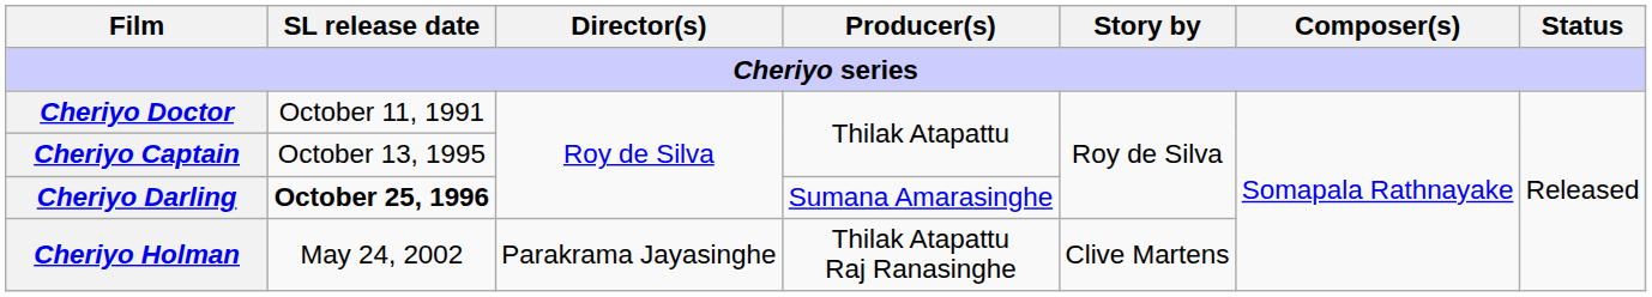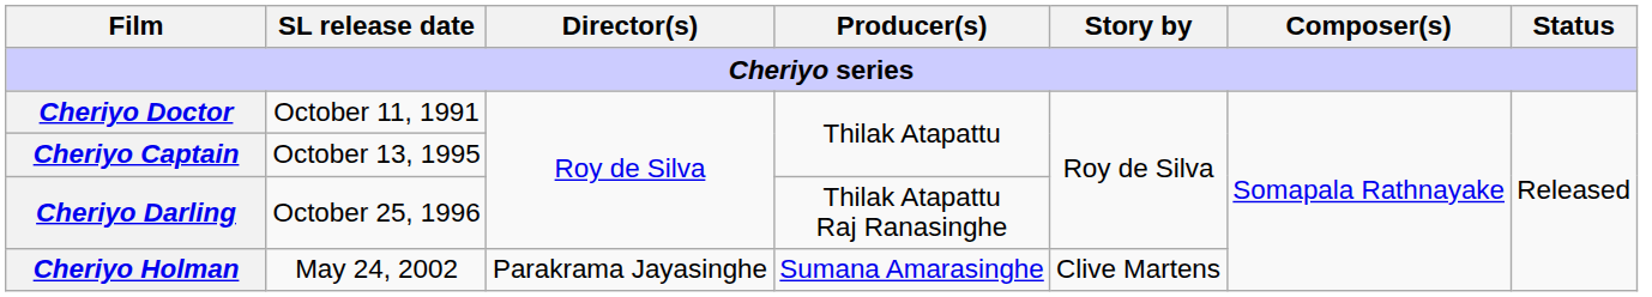Cheriyo Darling | SL release date: bold -> normal
Cheriyo Darling | Producer(s): Sumana Amarasinghe -> Thilak Atapattu Raj Ranasinghe
Cheriyo Holman | Producer(s): Thilak Atapattu Raj Ranasinghe -> Sumana Amarasinghe
